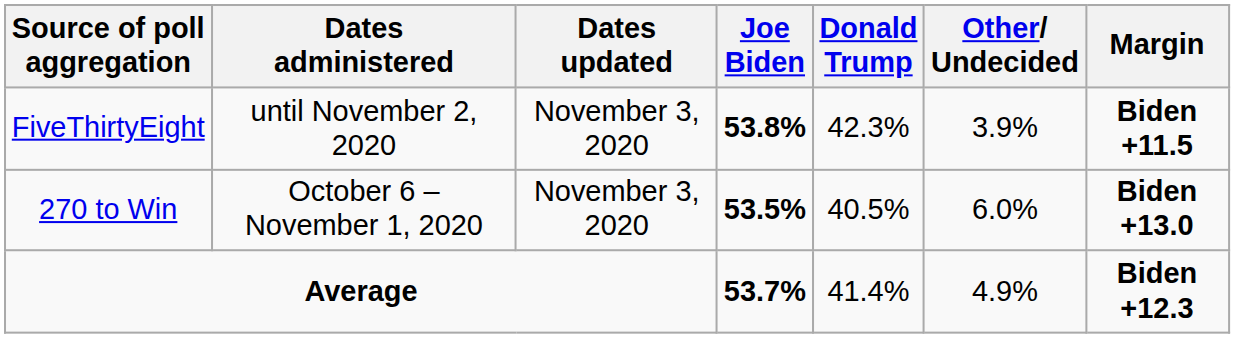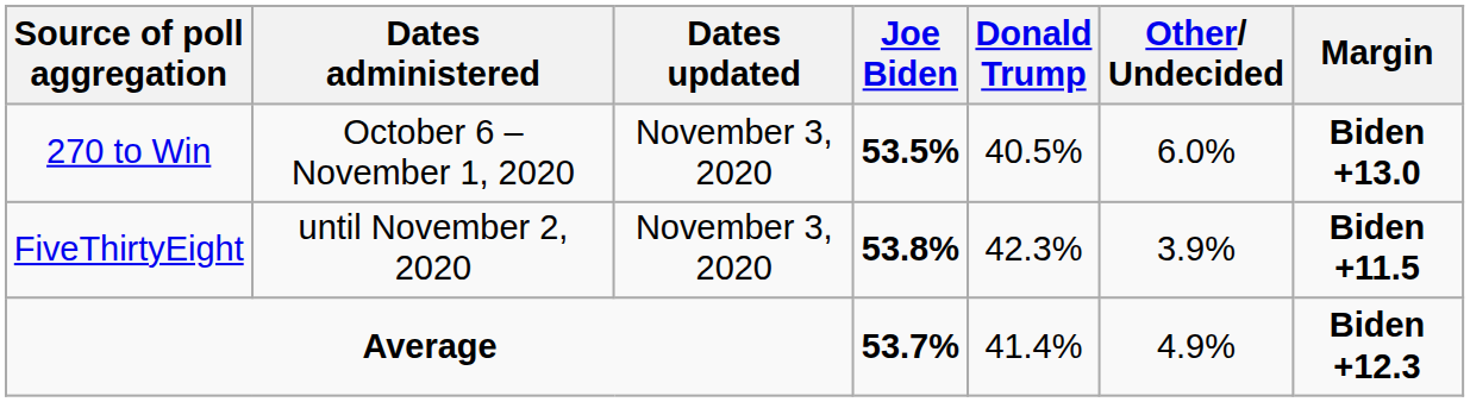rows swapped: 270 to Win <-> FiveThirtyEight
